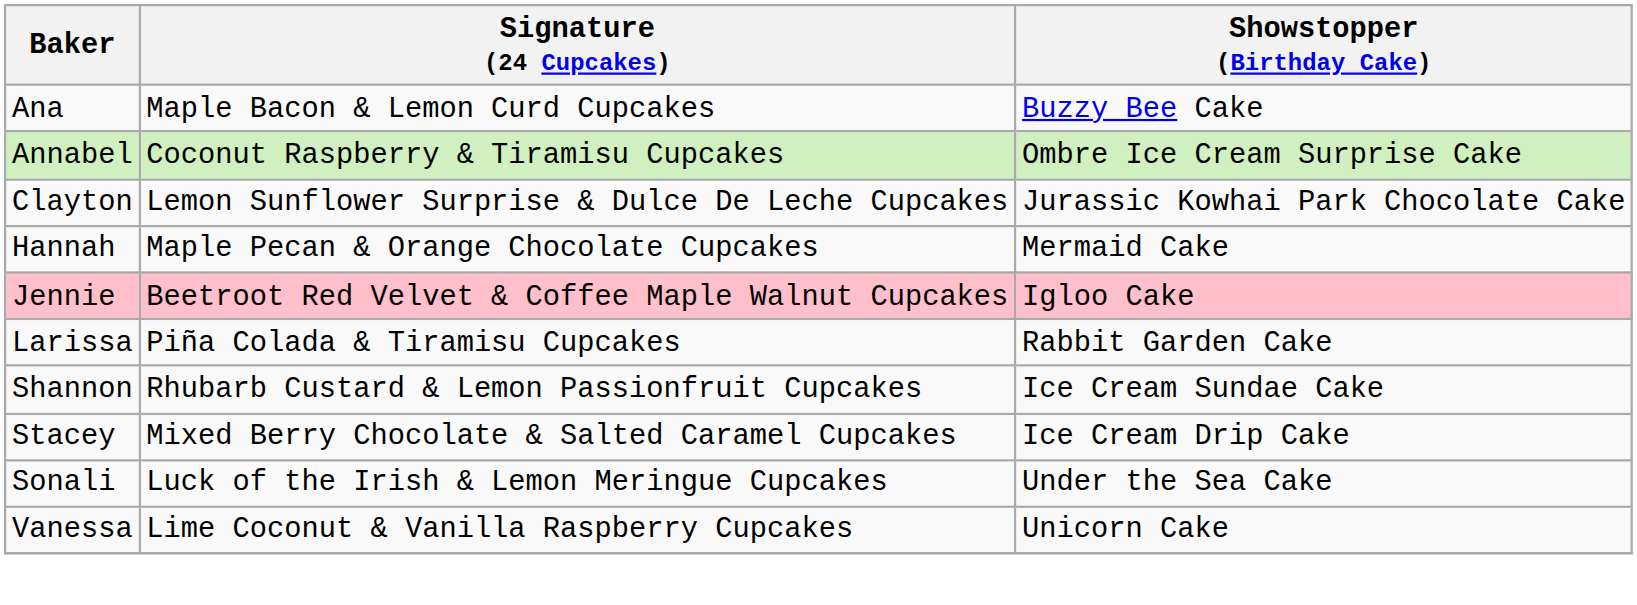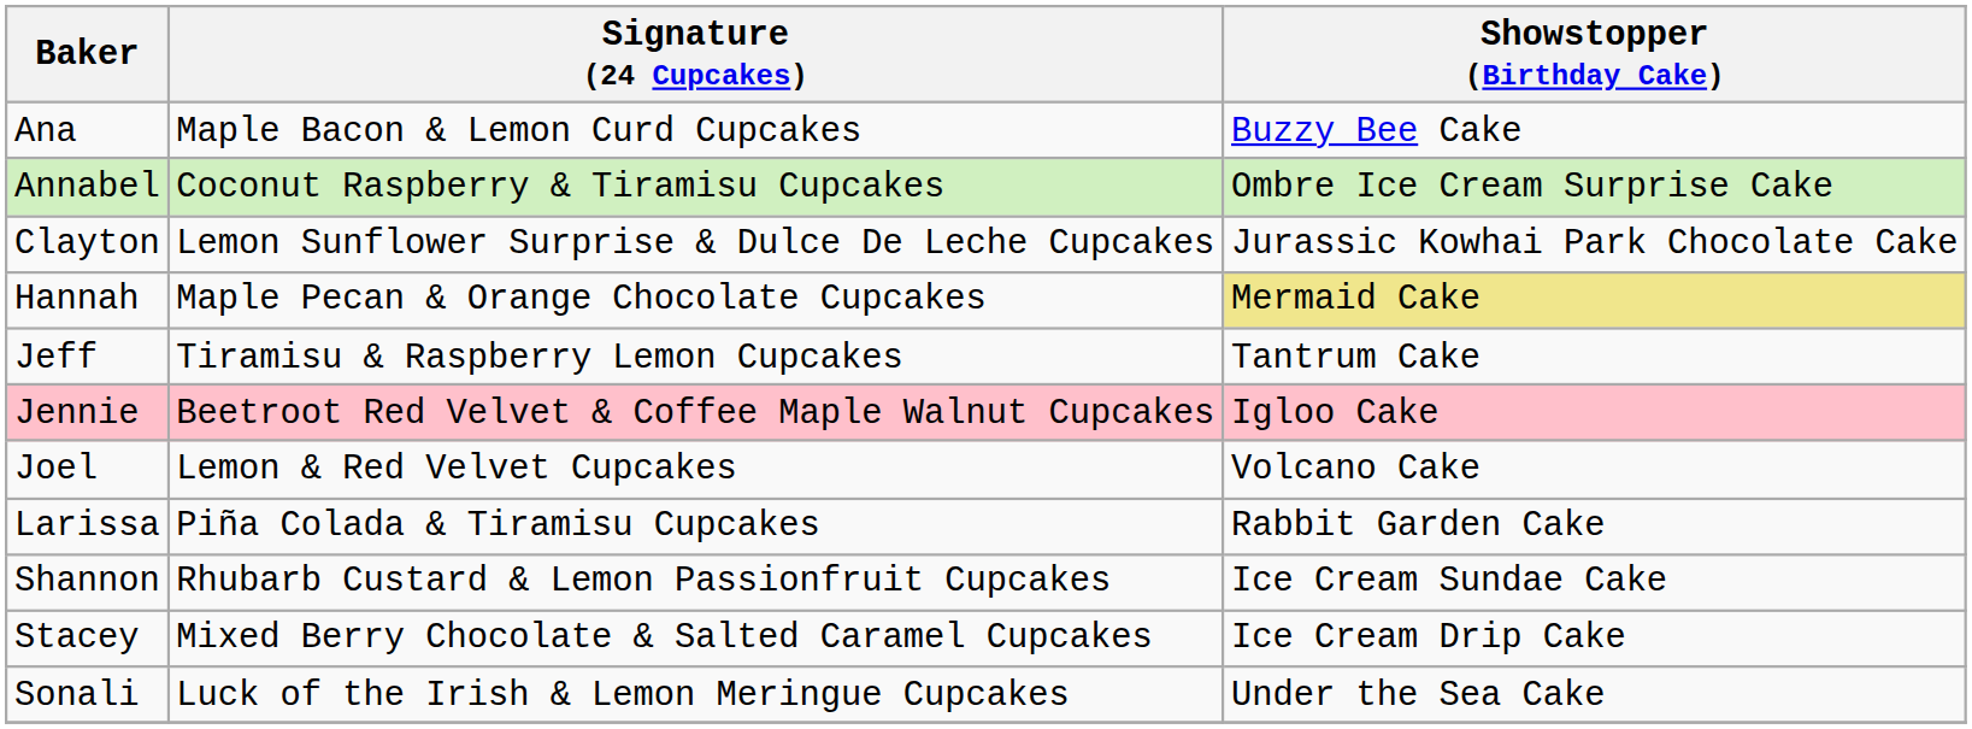Hannah | Showstopper (Birthday Cake): no background -> khaki background
+ row: Jeff | Tiramisu & Raspberry Lemon Cupcakes | Tantrum Cake
+ row: Joel | Lemon & Red Velvet Cupcakes | Volcano Cake
- row: Vanessa | Lime Coconut & Vanilla Raspberry Cupcakes | Unicorn Cake
